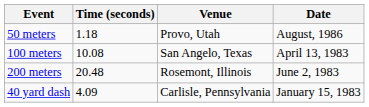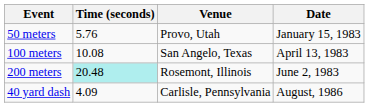50 meters | Time (seconds): 1.18 -> 5.76
50 meters | Date: August, 1986 -> January 15, 1983
200 meters | Time (seconds): no background -> paleturquoise background
40 yard dash | Date: January 15, 1983 -> August, 1986
